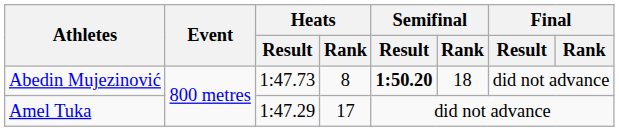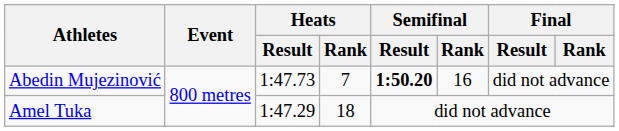Abedin Mujezinović | Heats / Rank: 8 -> 7
Abedin Mujezinović | Semifinal / Rank: 18 -> 16
Amel Tuka | Heats / Rank: 17 -> 18
